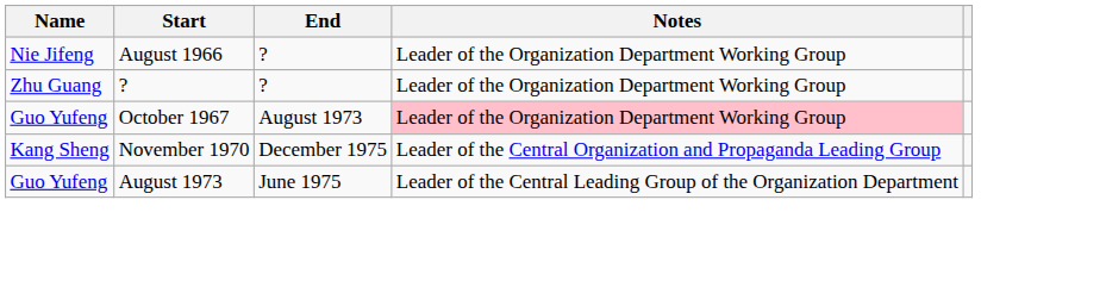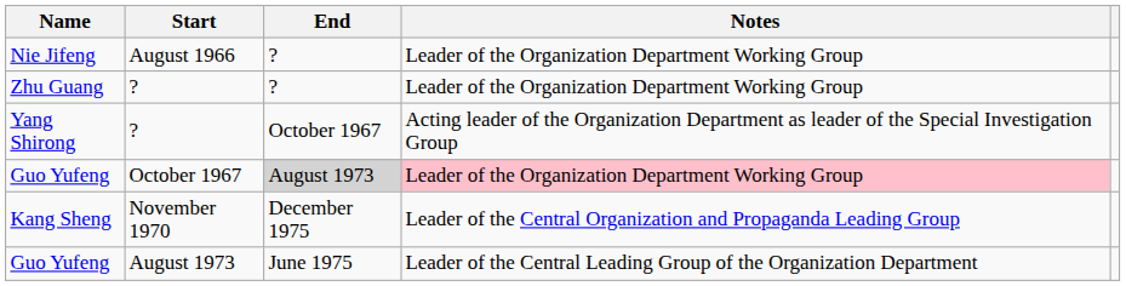+ row: Yang Shirong | ? | October 1967 | Acting leader of the Organization Department as leader of the Special Investigation Group
Guo Yufeng / October 1967 | End: no background -> lightgrey background
